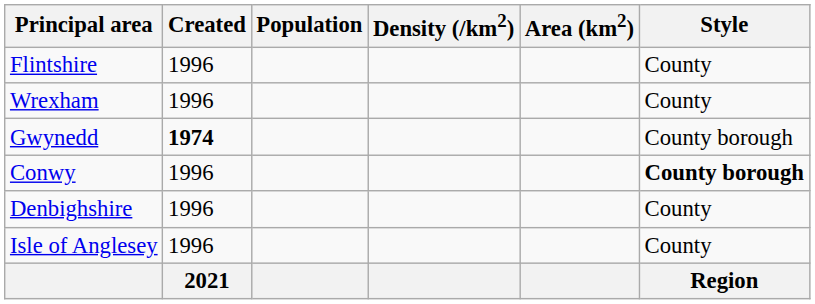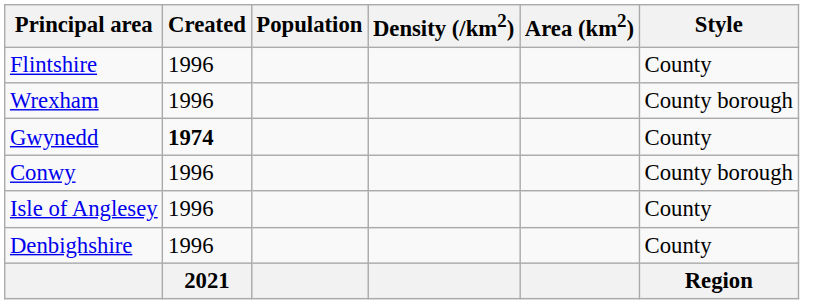Wrexham | Style: County -> County borough
Gwynedd | Style: County borough -> County
Conwy | Style: bold -> normal
rows swapped: Denbighshire <-> Isle of Anglesey
